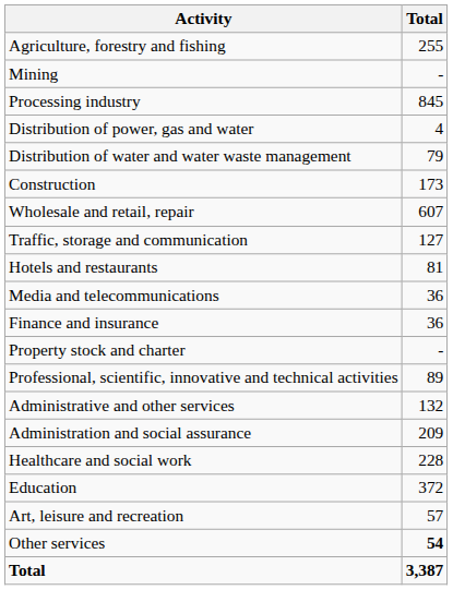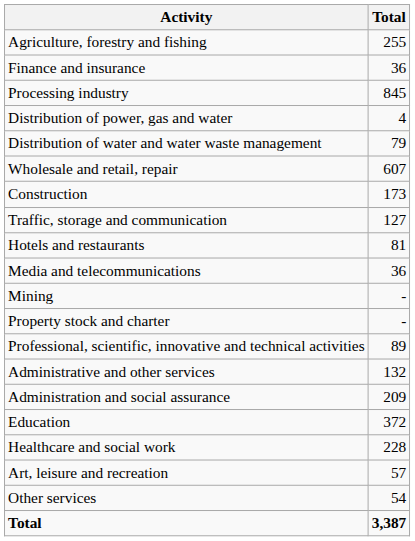rows swapped: Mining <-> Finance and insurance
rows swapped: Construction <-> Wholesale and retail, repair
rows swapped: Education <-> Healthcare and social work
Other services | Total: bold -> normal
